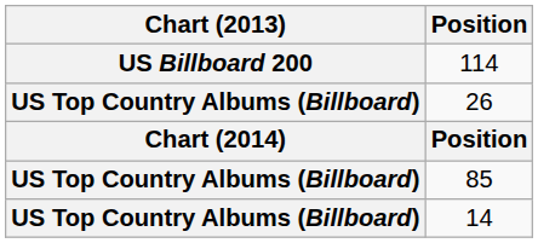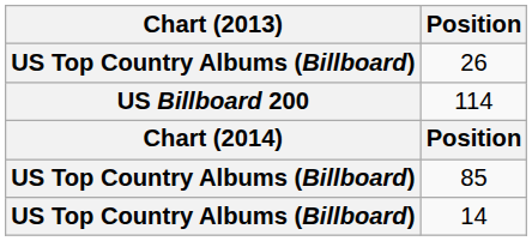rows swapped: 114 <-> 26
